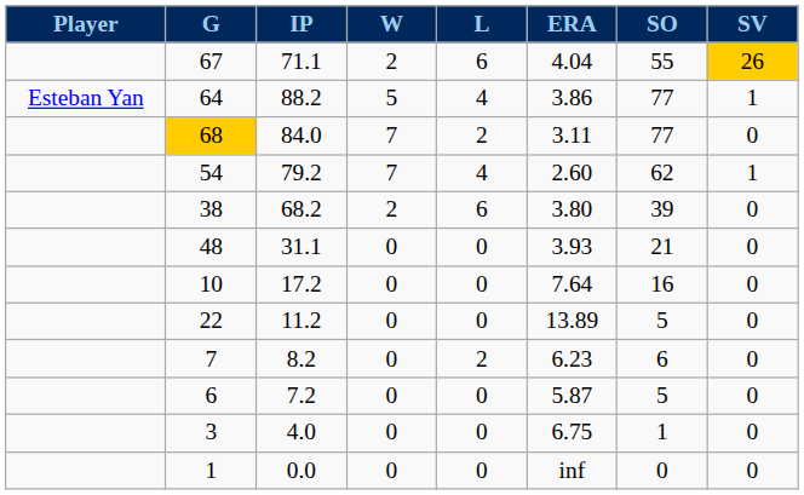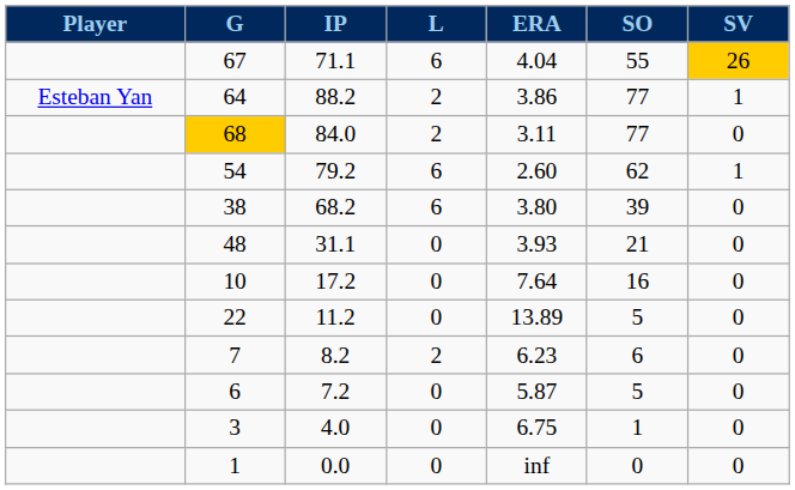- column: W | 2 | 5 | 7 | 7 | 2 | 0 | 0 | 0 | 0 | 0 | 0 | 0
64 | L: 4 -> 2
54 | L: 4 -> 6
